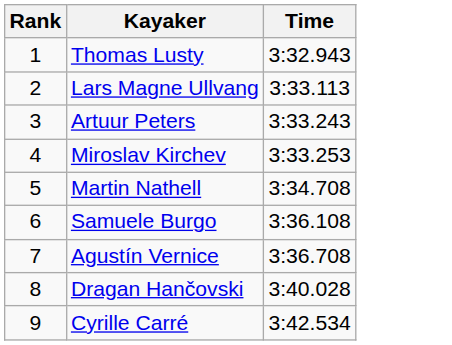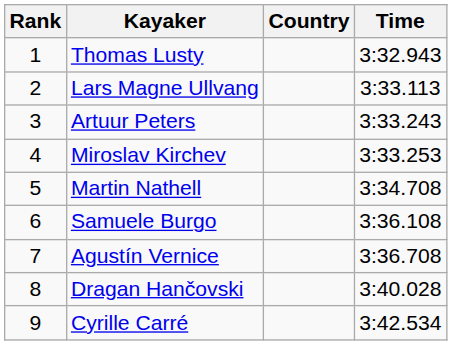+ column: Country
